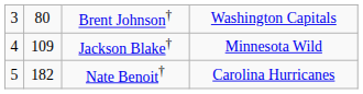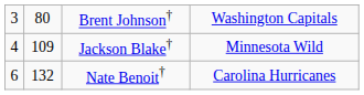Nate Benoit† | column 1: 5 -> 6
Nate Benoit† | column 2: 182 -> 132
